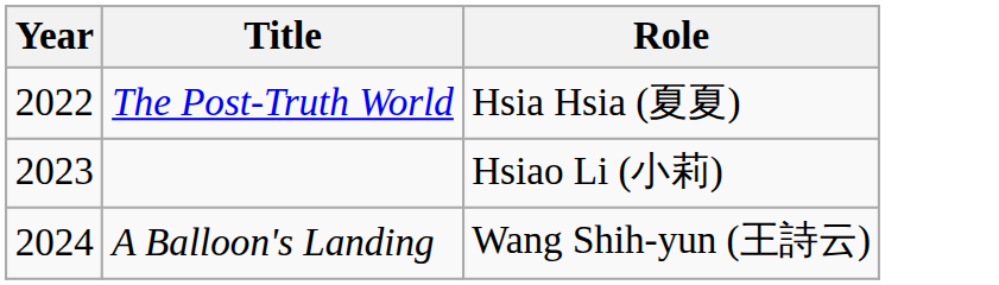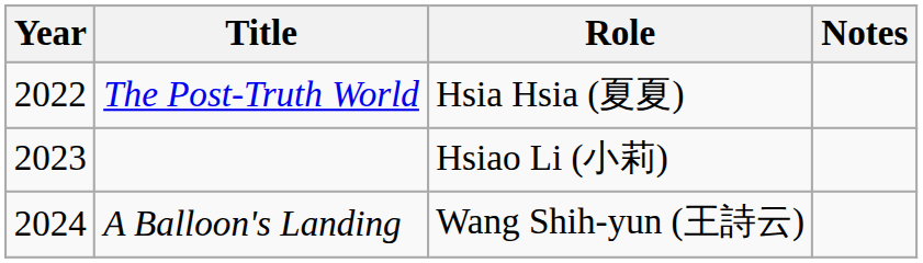+ column: Notes
